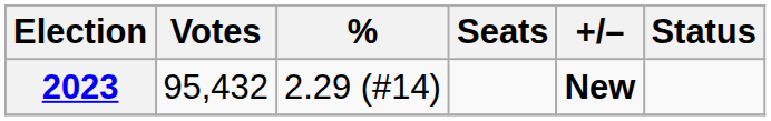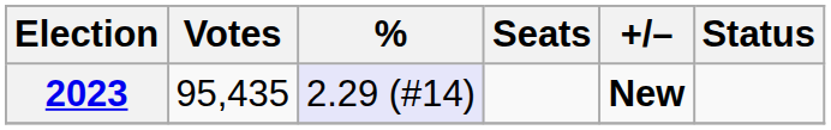2023 | Votes: 95,432 -> 95,435
2023 | %: no background -> lavender background
